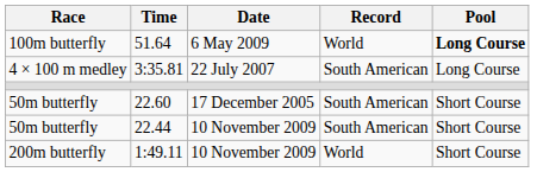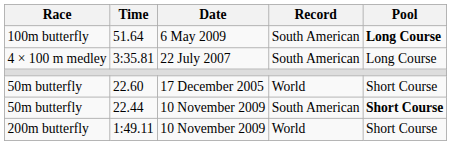51.64 | Record: World -> South American
22.60 | Record: South American -> World
22.44 | Pool: normal -> bold
